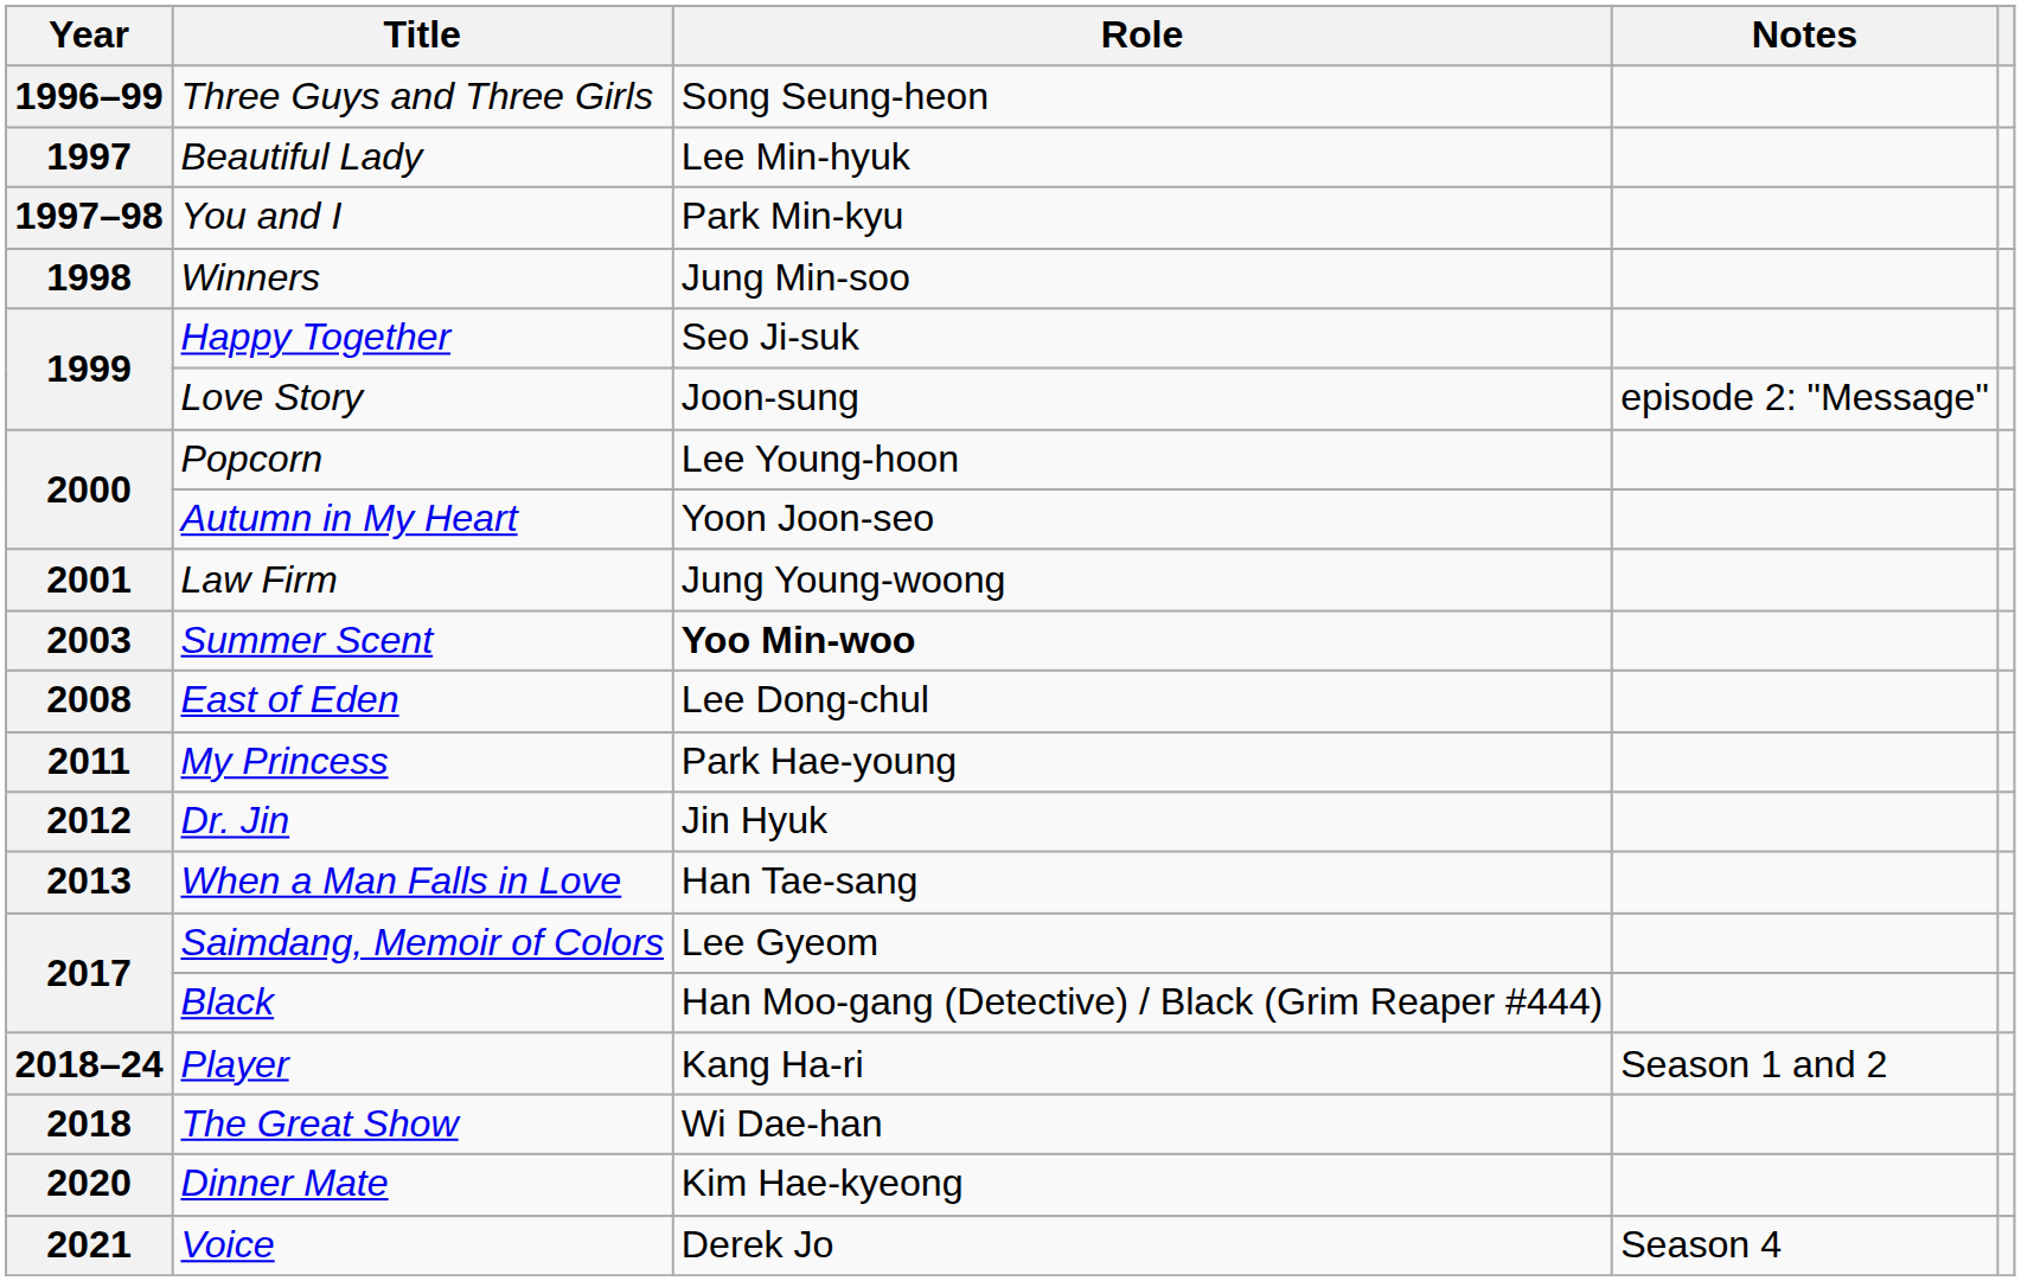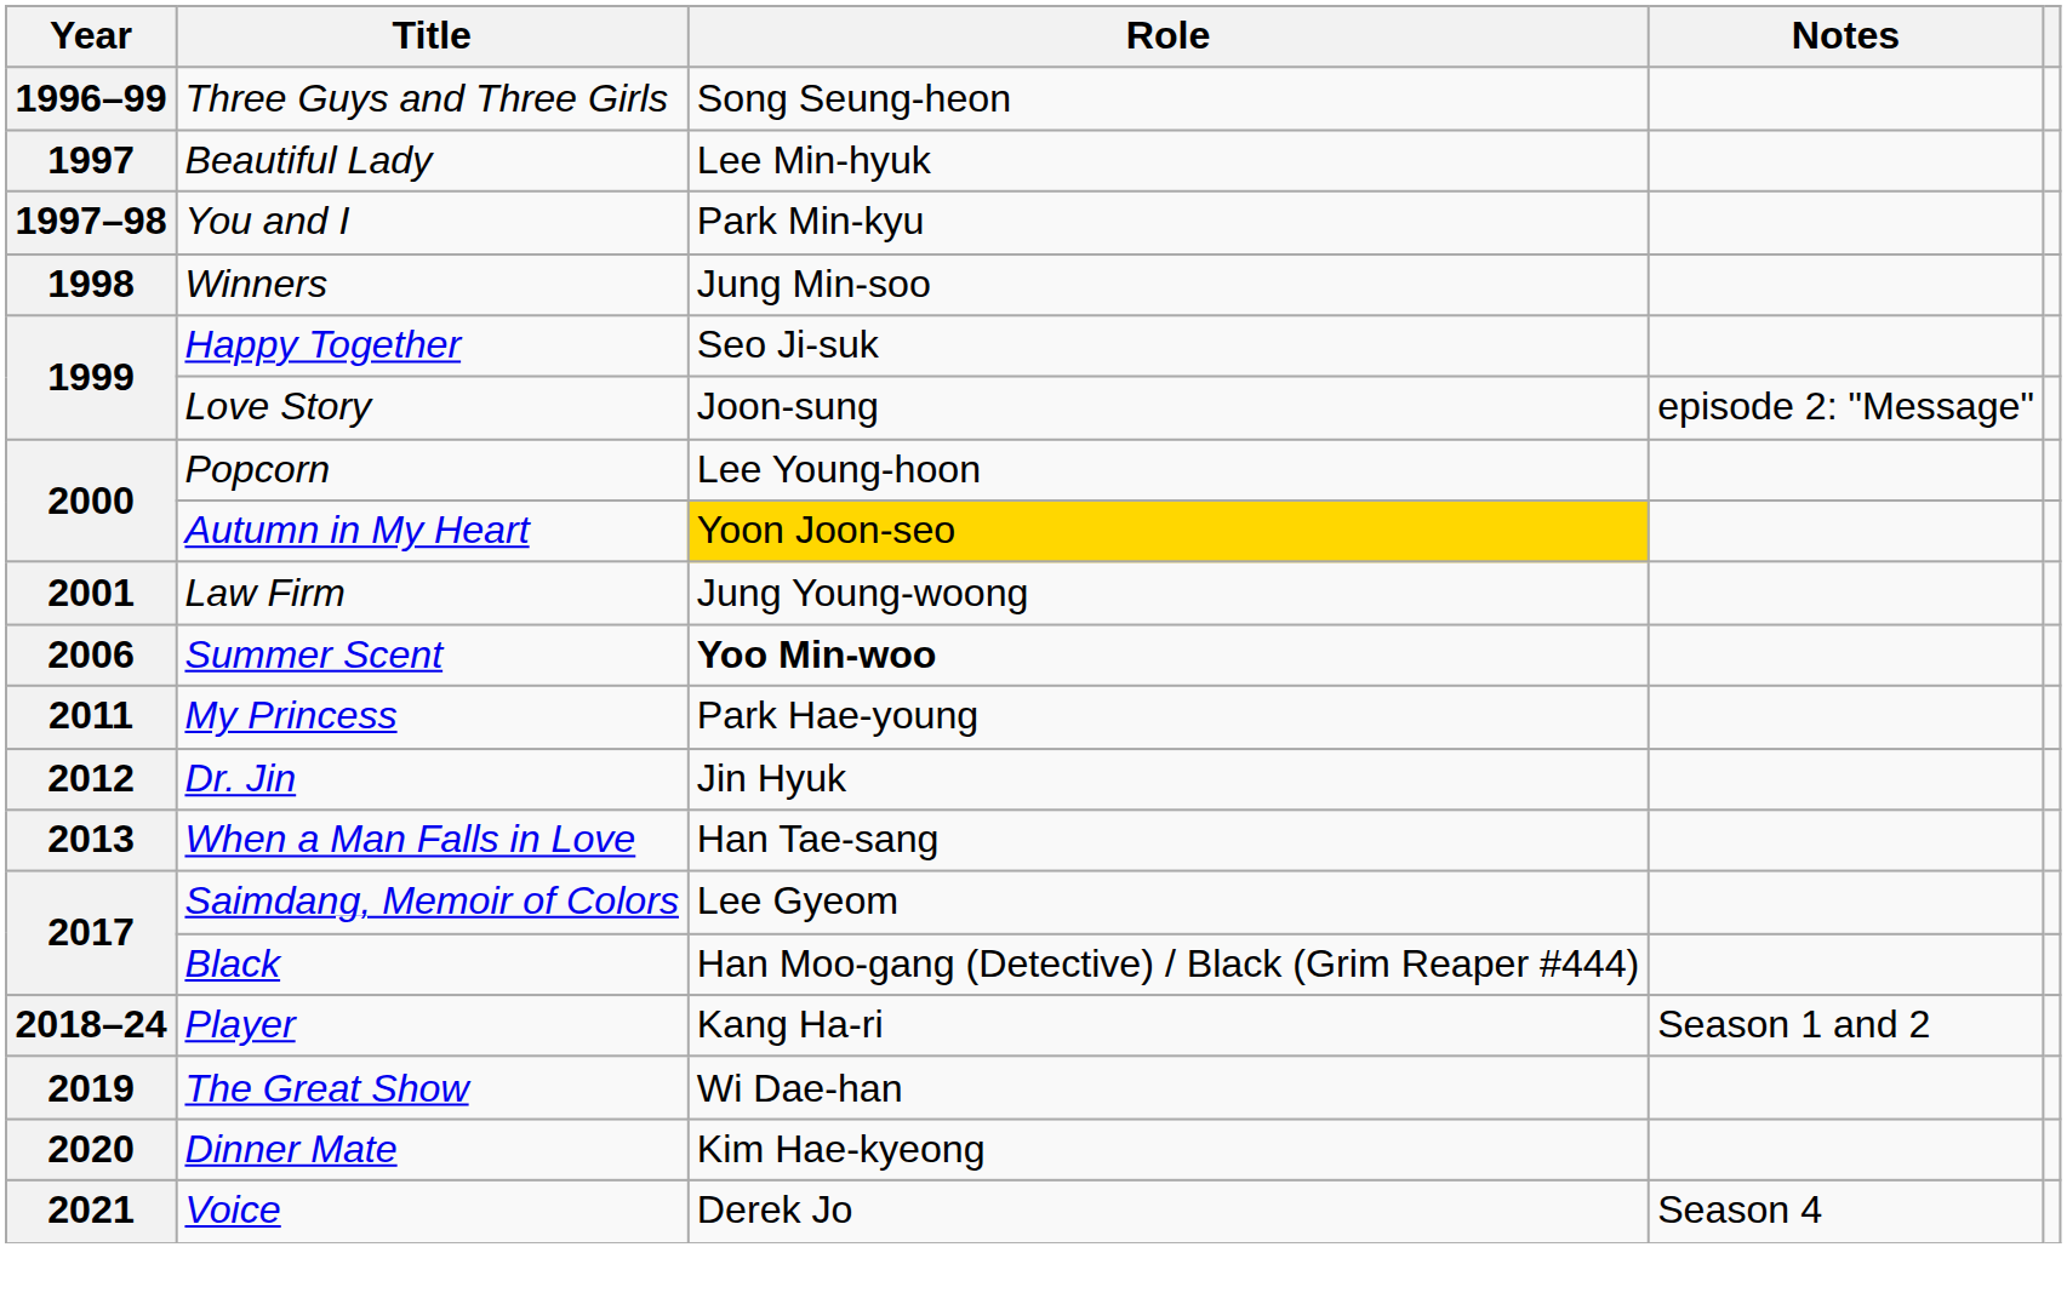Autumn in My Heart | Role: no background -> gold background
Summer Scent | Year: 2003 -> 2006
- row: 2008 | East of Eden | Lee Dong-chul
The Great Show | Year: 2018 -> 2019
